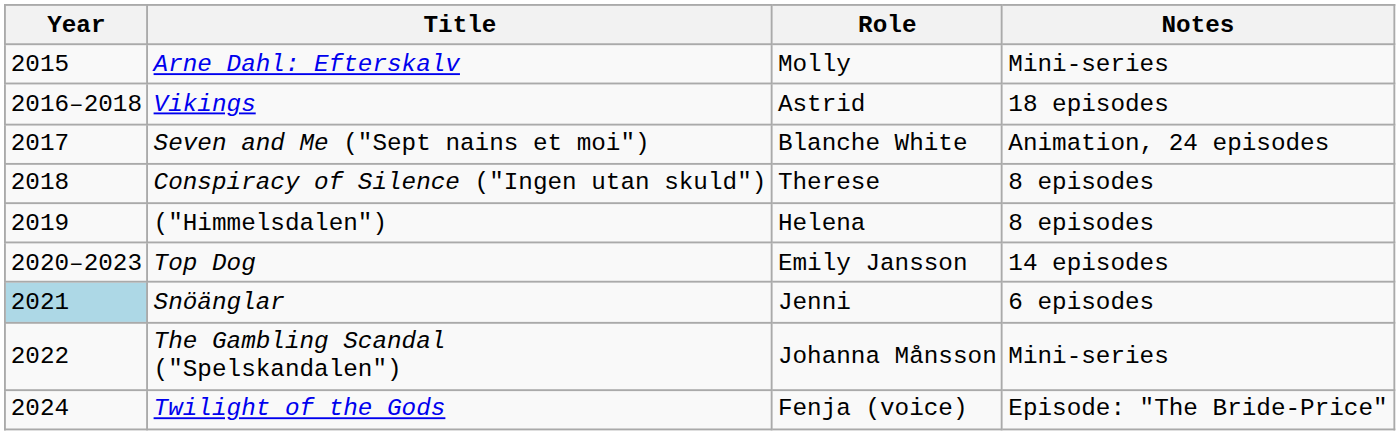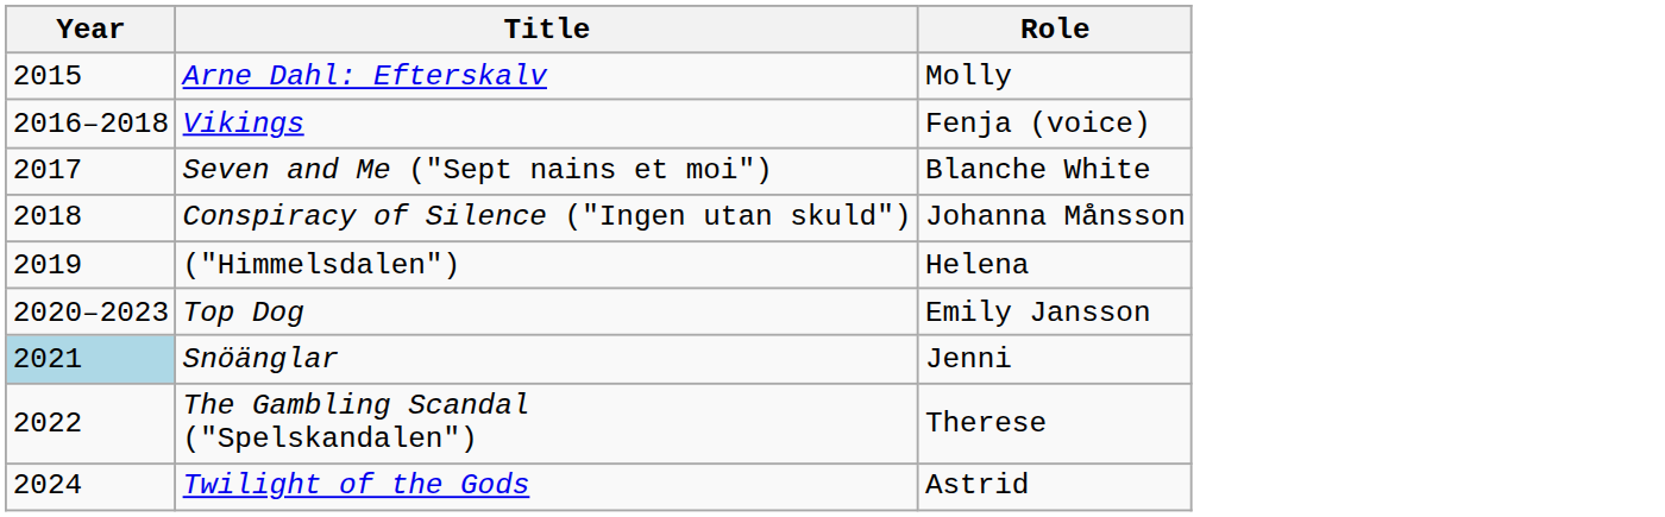- column: Notes | Mini-series | 18 episodes | Animation, 24 episodes | 8 episodes | 8 episodes | 14 episodes | 6 episodes | Mini-series | Episode: "The Bride-Price"
Vikings | Role: Astrid -> Fenja (voice)
Conspiracy of Silence ("Ingen utan skuld") | Role: Therese -> Johanna Månsson
The Gambling Scandal ("Spelskandalen") | Role: Johanna Månsson -> Therese
Twilight of the Gods | Role: Fenja (voice) -> Astrid
